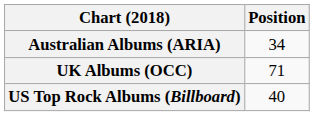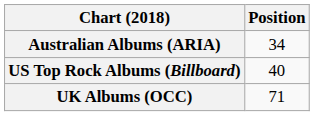rows swapped: UK Albums (OCC) <-> US Top Rock Albums (Billboard)
